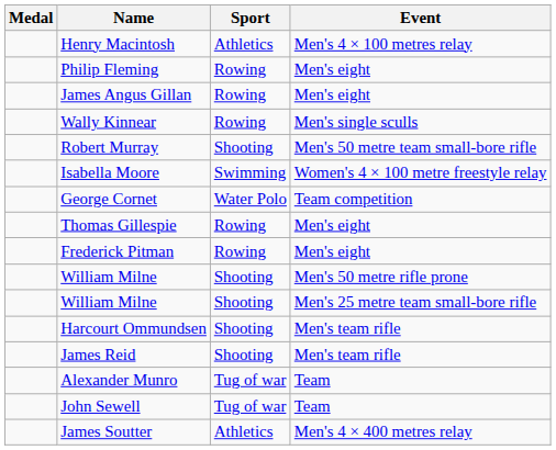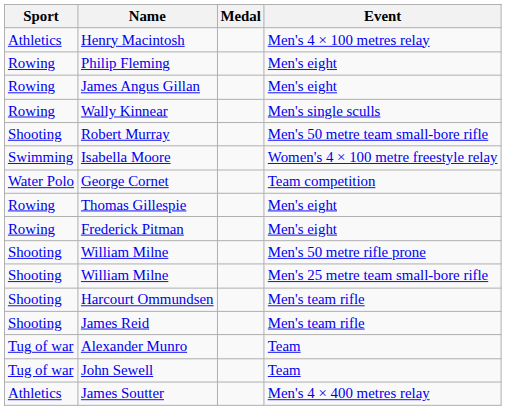columns swapped: Medal <-> Sport
